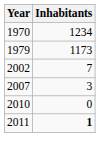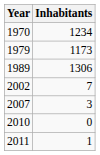+ row: 1989 | 1306
2011 | Inhabitants: bold -> normal
